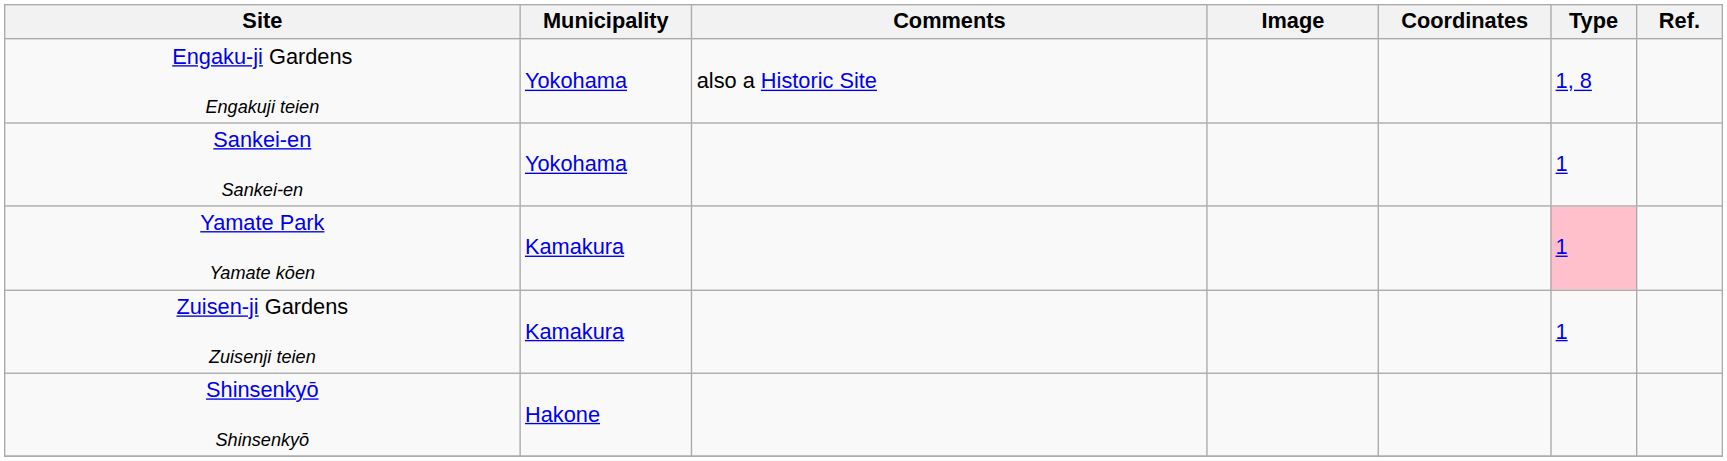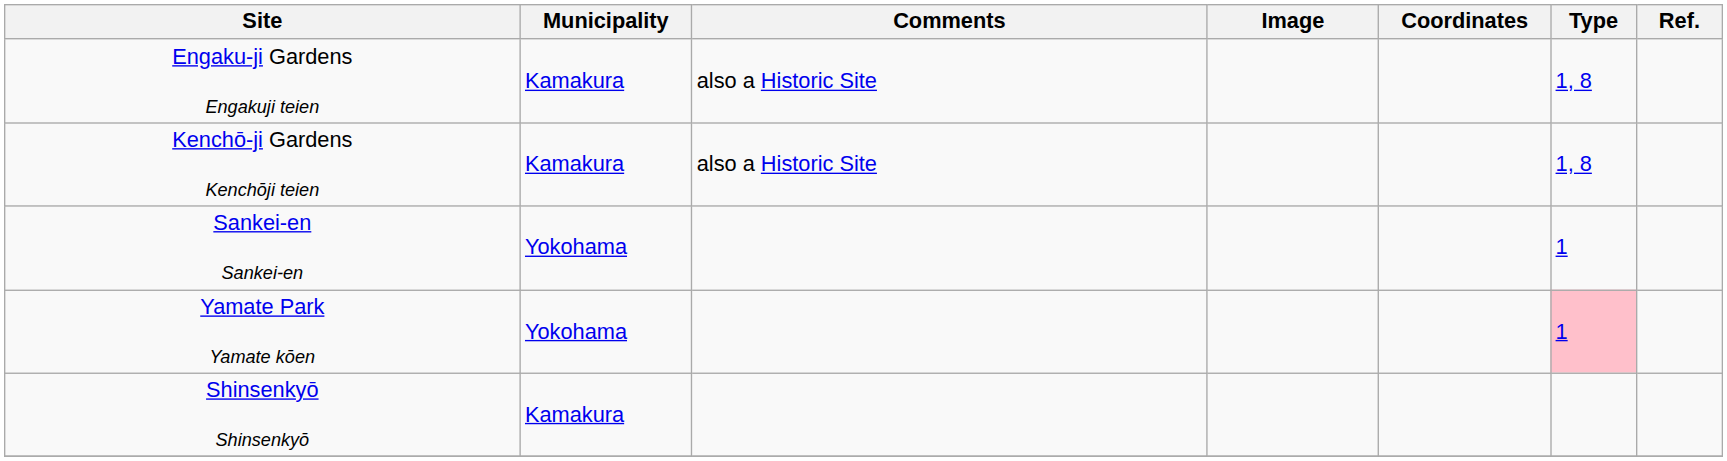Engaku-ji Gardens Engakuji teien | Municipality: Yokohama -> Kamakura
+ row: Kenchō-ji Gardens Kenchōji teien | Kamakura | also a Historic Site | 1, 8
Yamate Park Yamate kōen | Municipality: Kamakura -> Yokohama
- row: Zuisen-ji Gardens Zuisenji teien | Kamakura | 1
Shinsenkyō Shinsenkyō | Municipality: Hakone -> Kamakura
